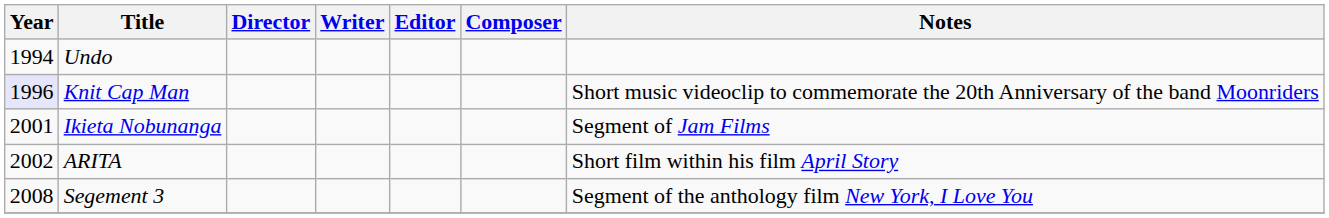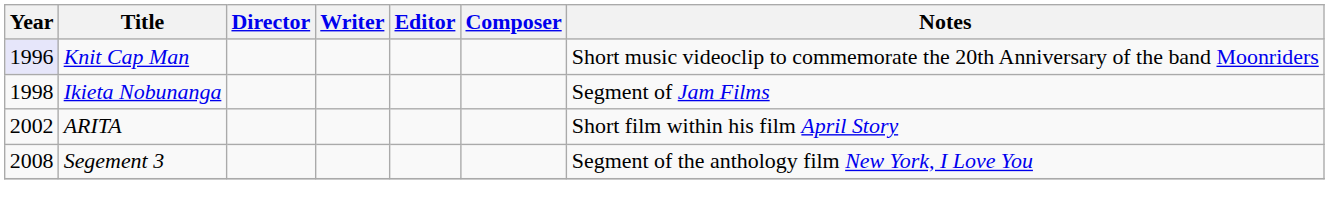- row: 1994 | Undo
Ikieta Nobunanga | Year: 2001 -> 1998
